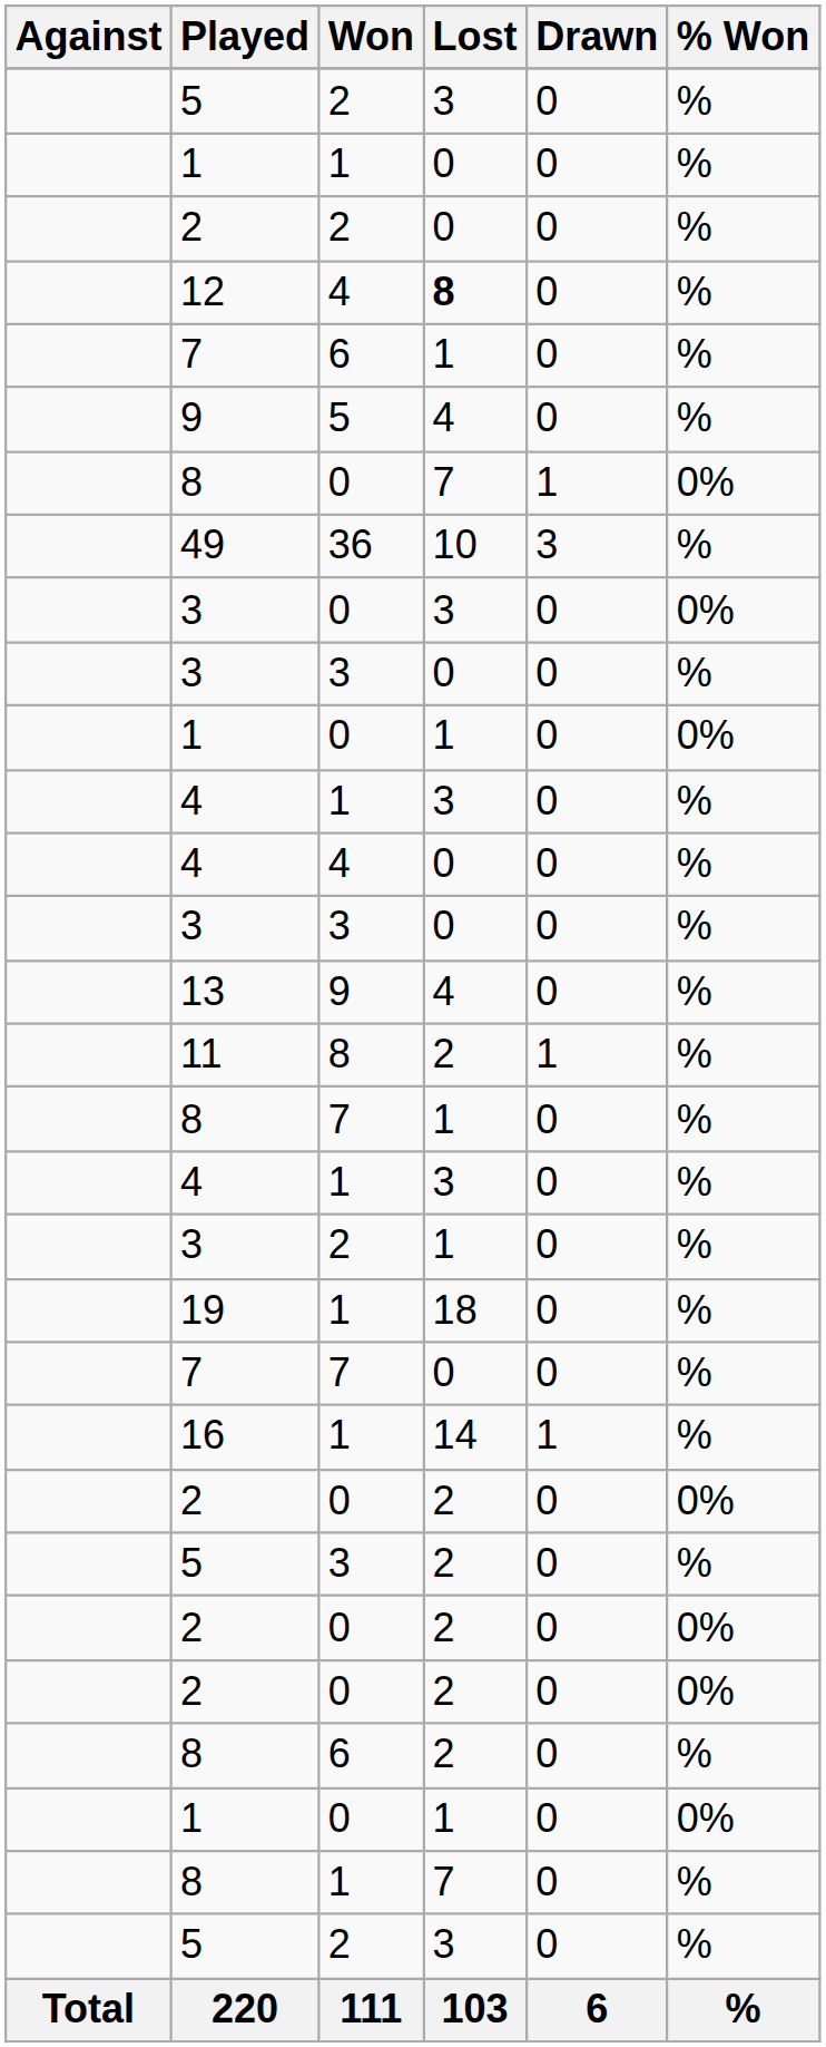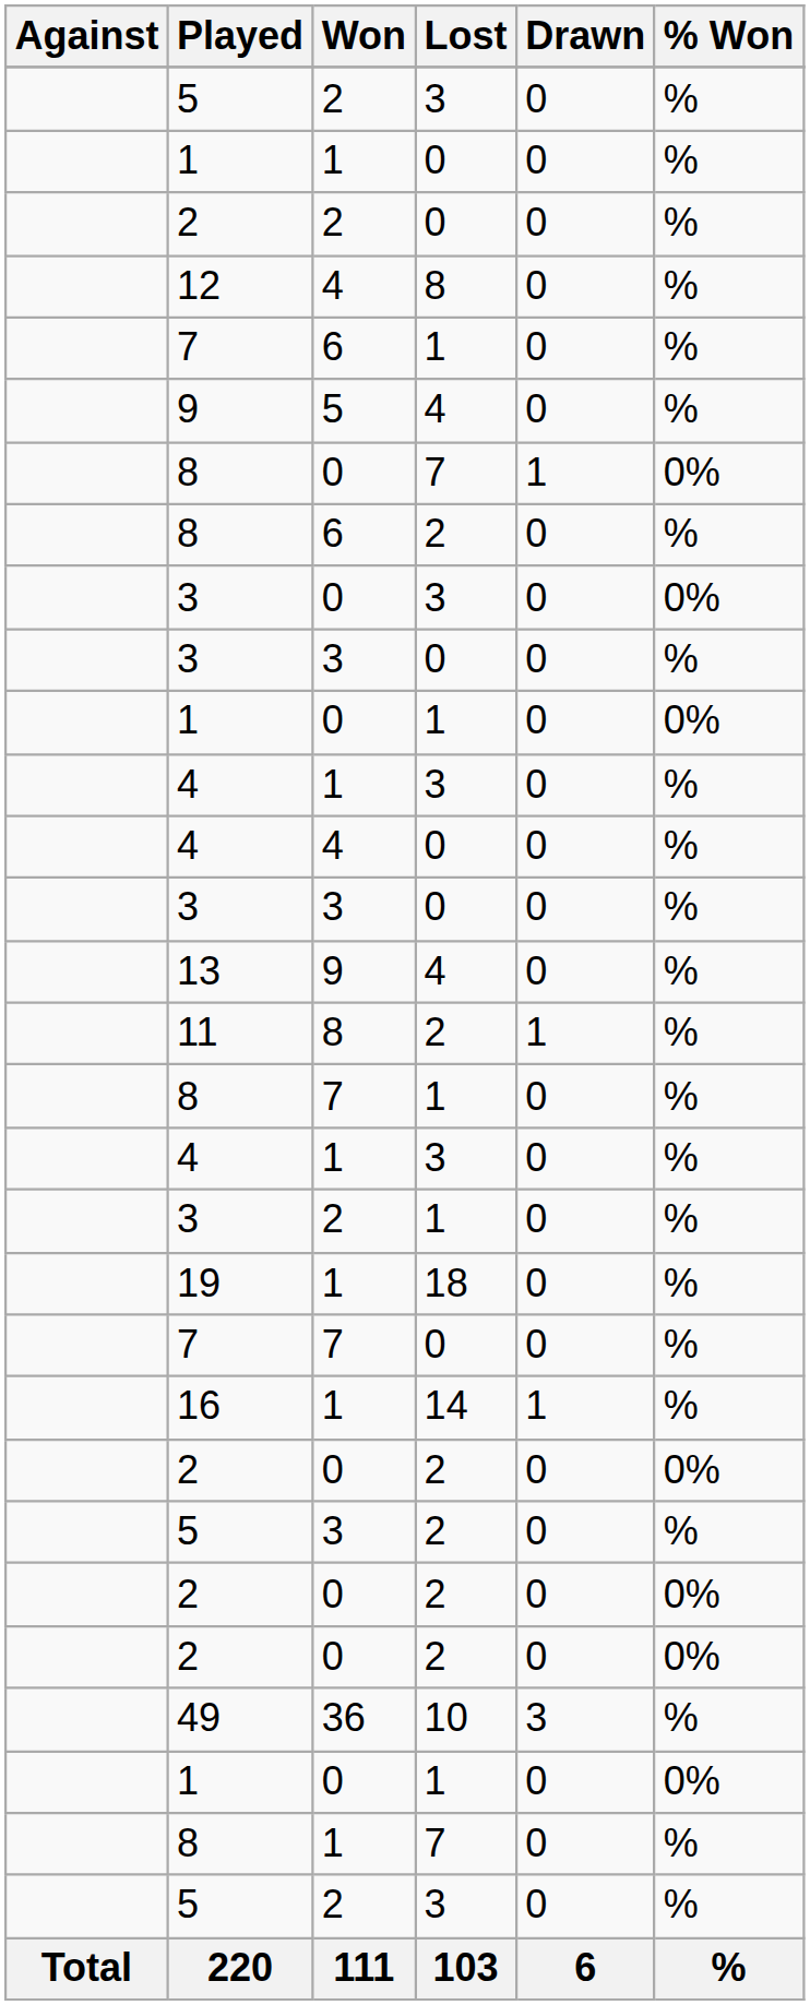12 | Lost: bold -> normal
rows swapped: 49 <-> 8 / 6
